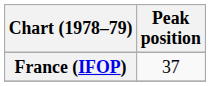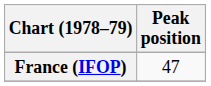France (IFOP) | Peak position: 37 -> 47
